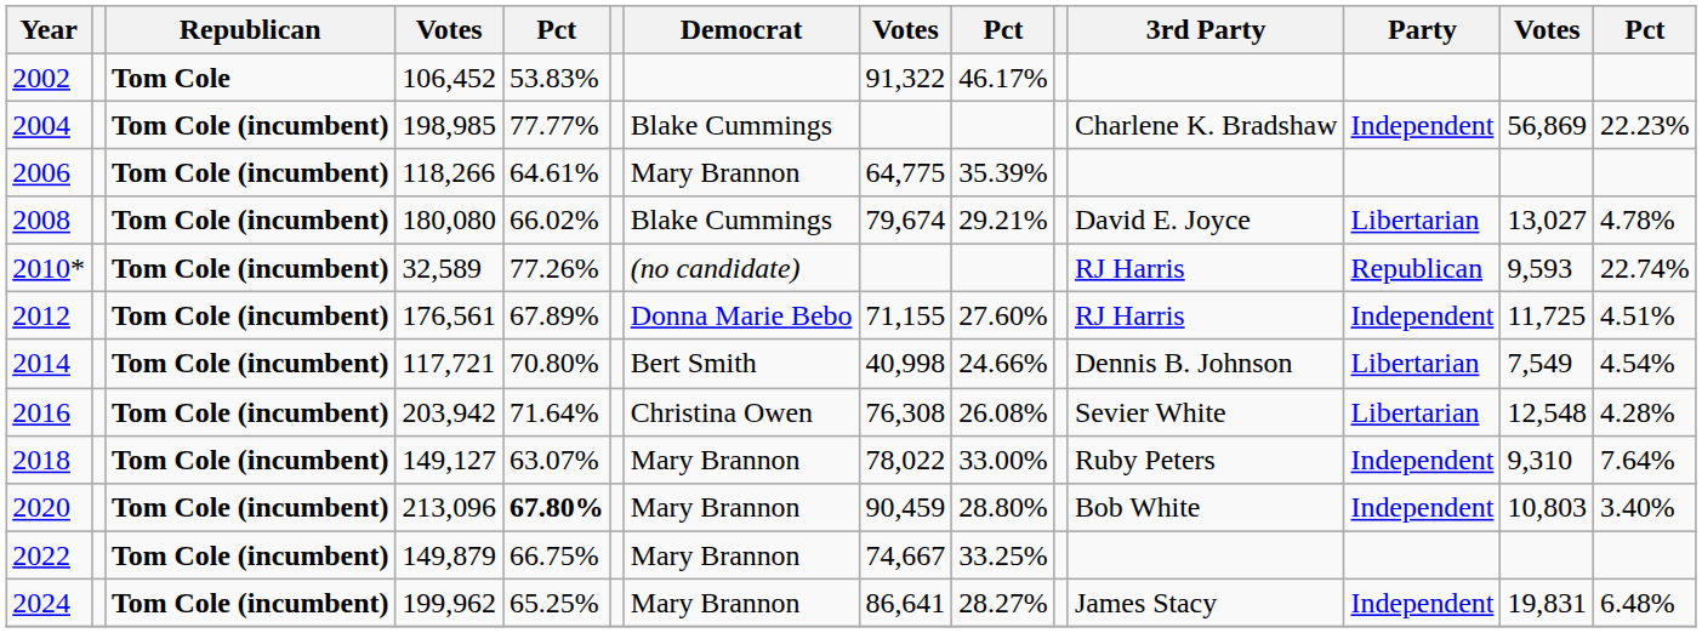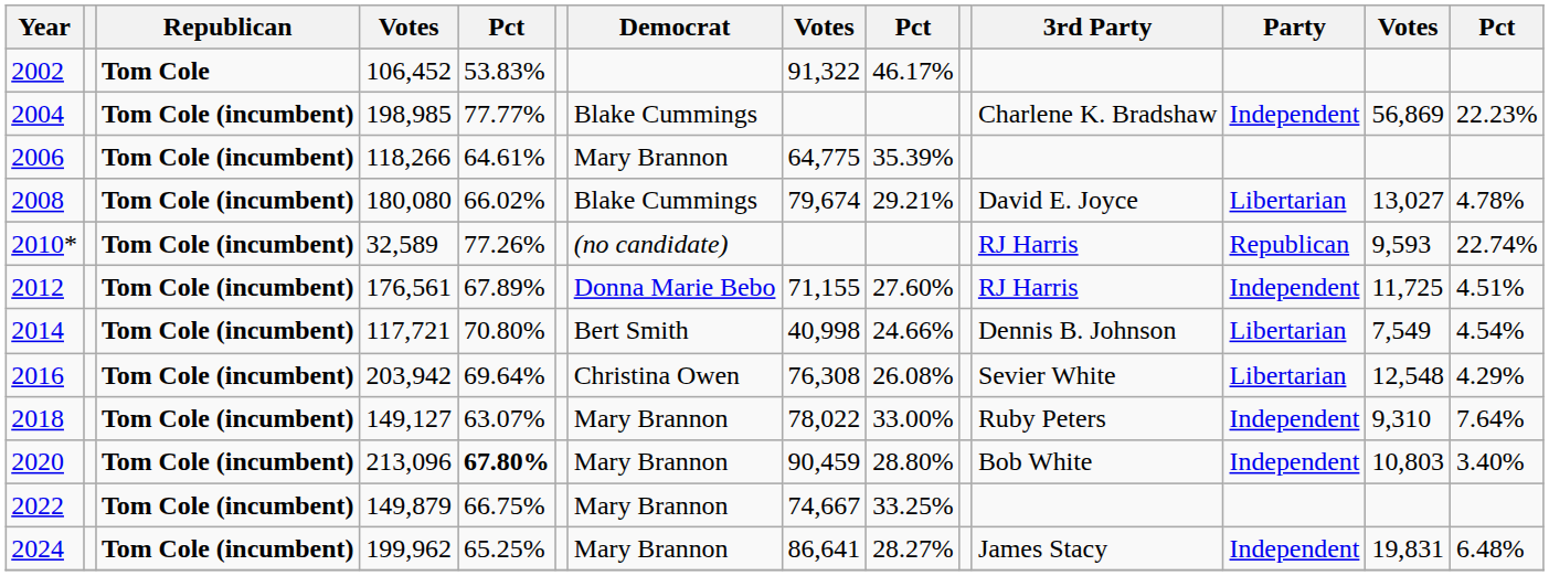2016 | column 5: 71.64% -> 69.64%
2016 | column 14: 4.28% -> 4.29%
